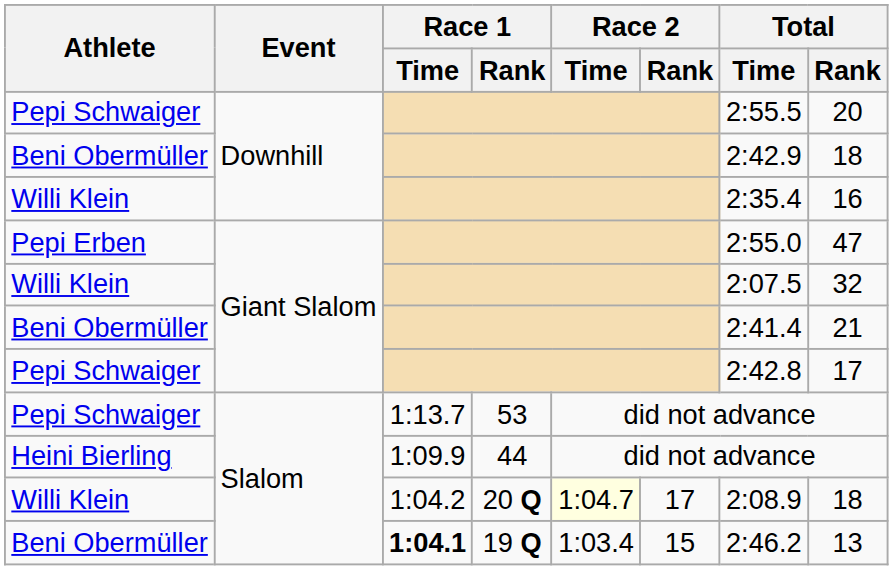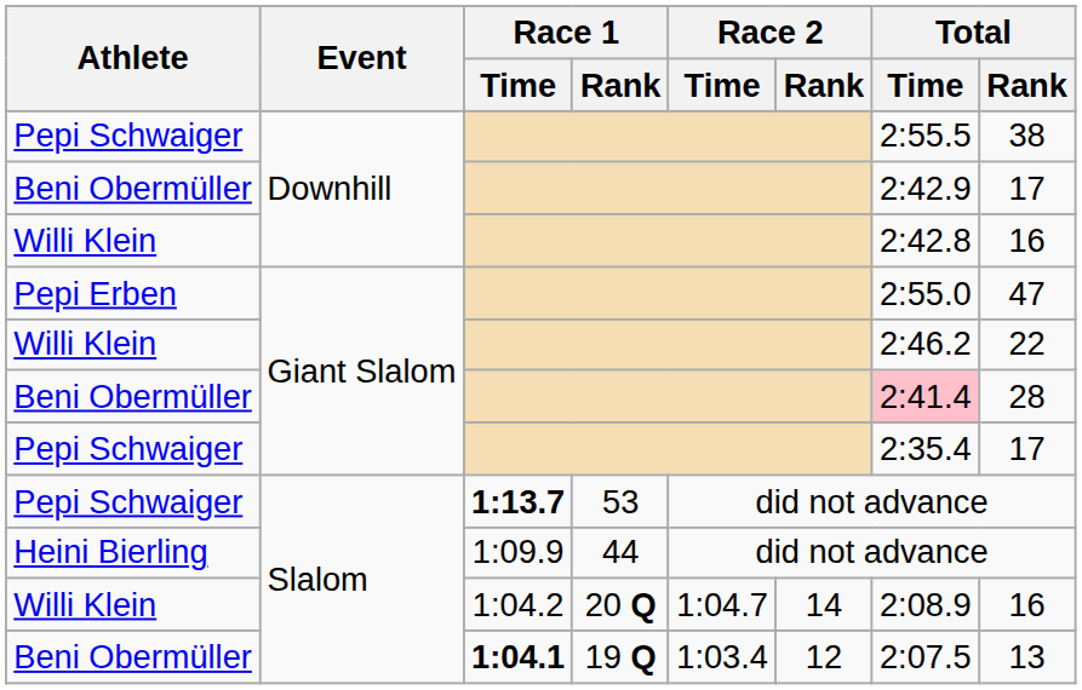Pepi Schwaiger / Downhill | Total / Rank: 20 -> 38
Beni Obermüller / Downhill | Total / Rank: 18 -> 17
Willi Klein / Downhill | Total / Time: 2:35.4 -> 2:42.8
Willi Klein / Giant Slalom | Total / Time: 2:07.5 -> 2:46.2
Willi Klein / Giant Slalom | Total / Rank: 32 -> 22
Beni Obermüller / Giant Slalom | Total / Time: no background -> pink background
Beni Obermüller / Giant Slalom | Total / Rank: 21 -> 28
Pepi Schwaiger / Giant Slalom | Total / Time: 2:42.8 -> 2:35.4
Pepi Schwaiger / Slalom | Race 1 / Time: normal -> bold
Willi Klein / Slalom | Race 2 / Time: lightyellow background -> no background
Willi Klein / Slalom | Race 2 / Rank: 17 -> 14
Willi Klein / Slalom | Total / Rank: 18 -> 16
Beni Obermüller / Slalom | Race 2 / Rank: 15 -> 12
Beni Obermüller / Slalom | Total / Time: 2:46.2 -> 2:07.5
